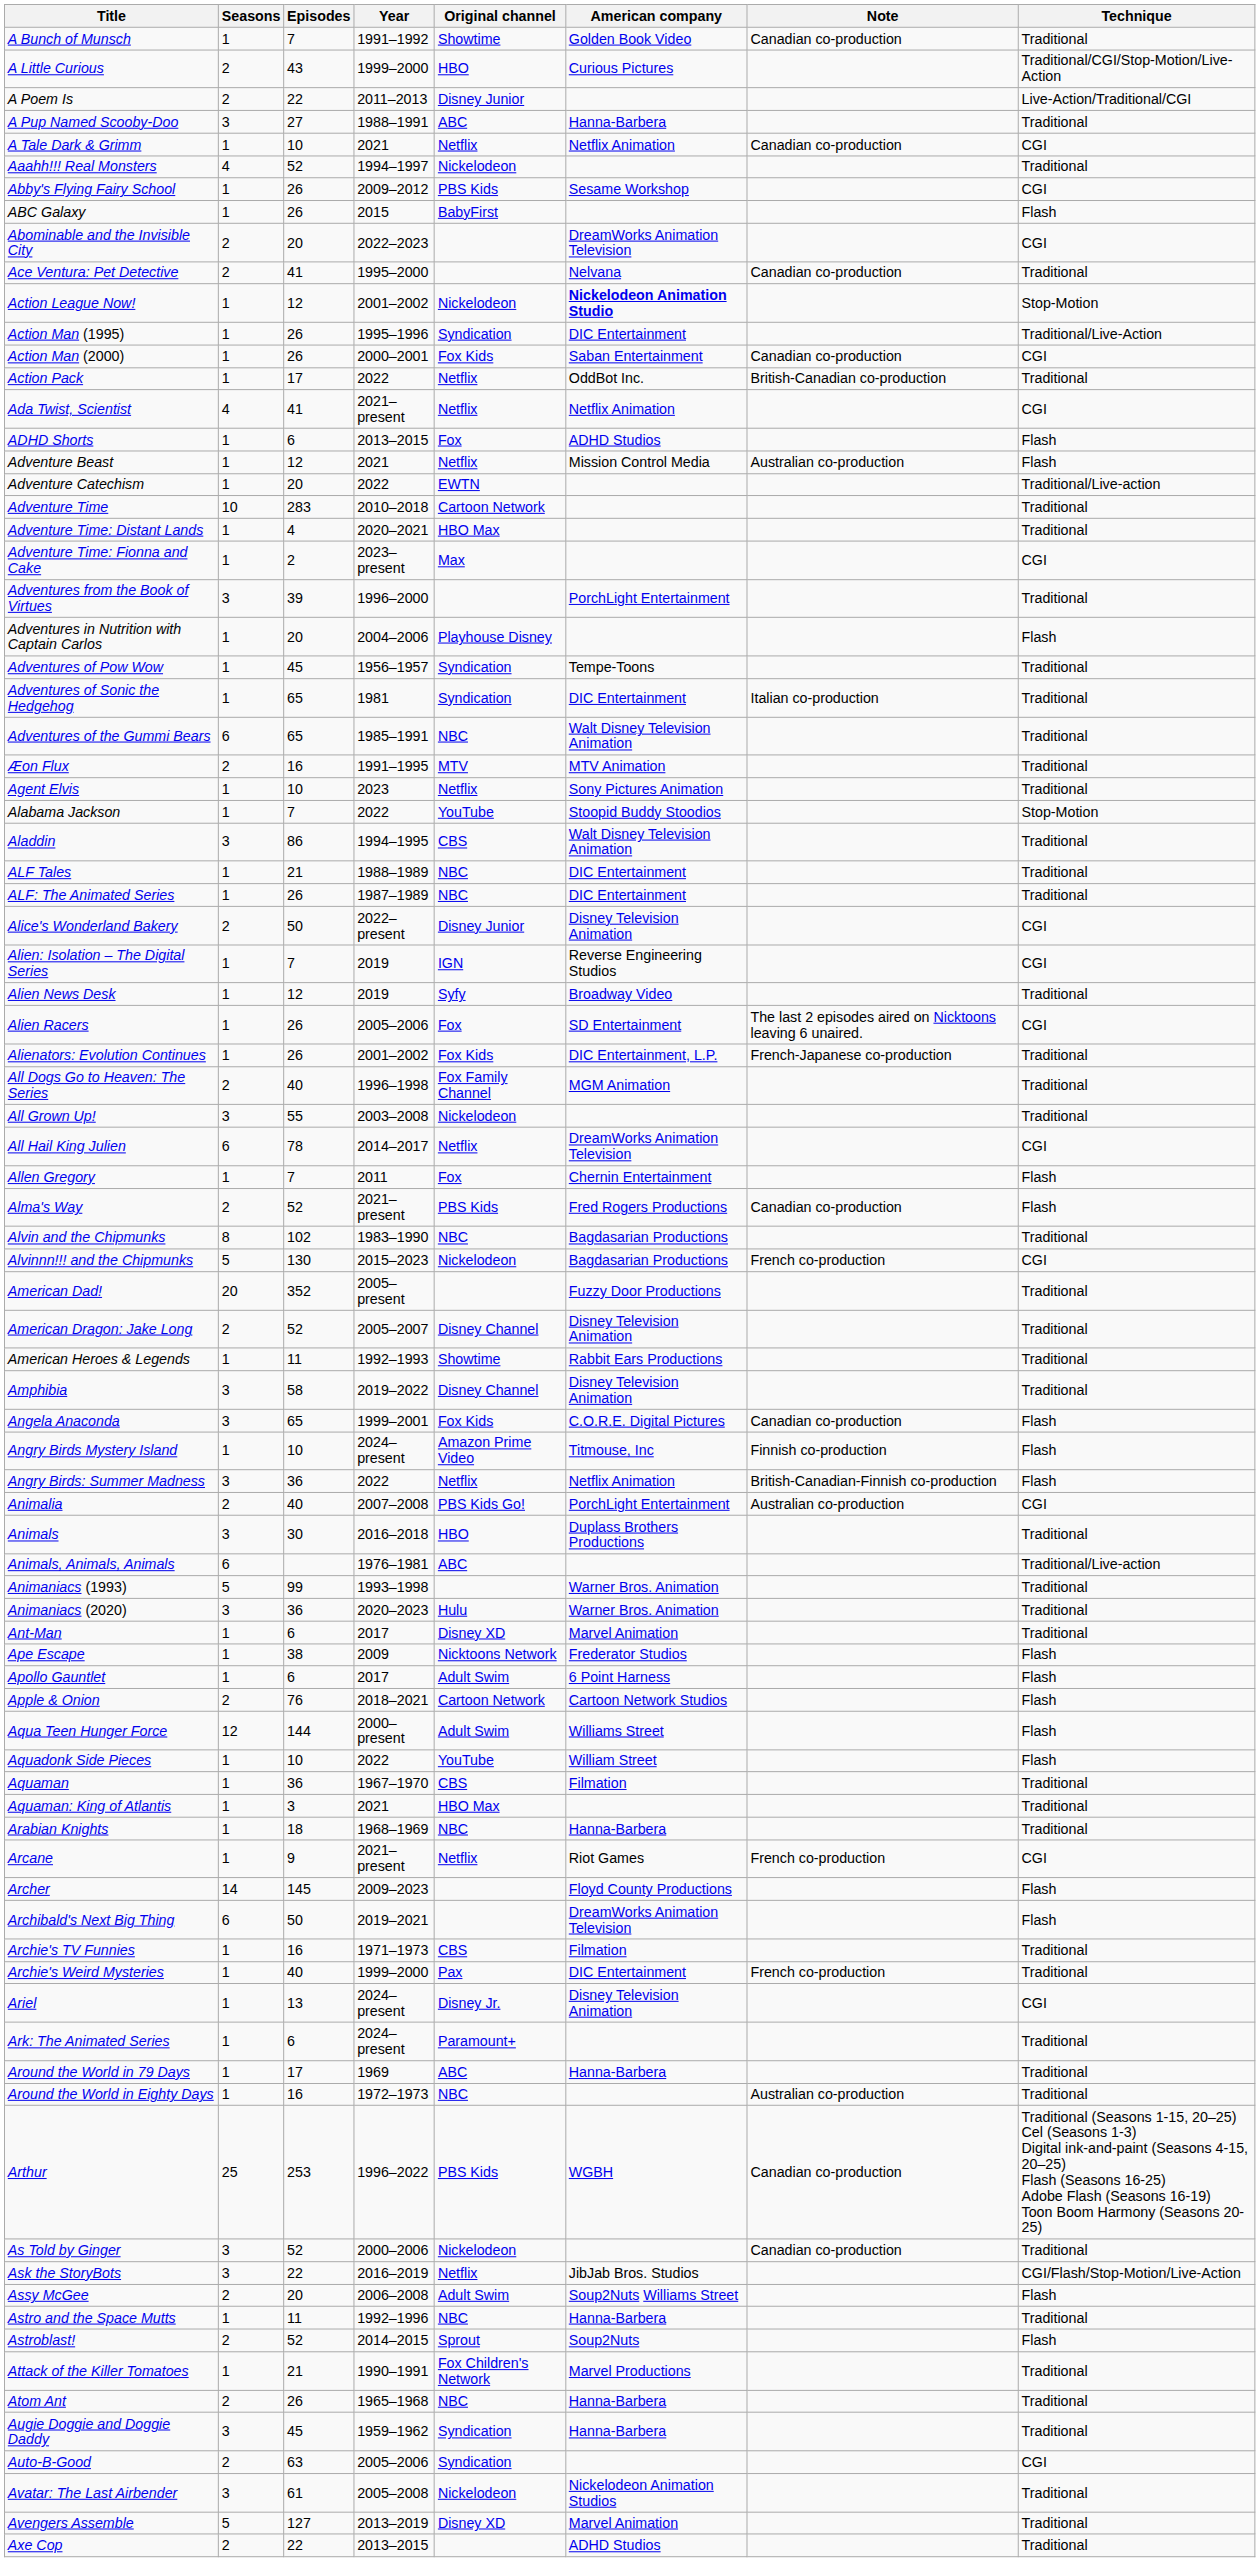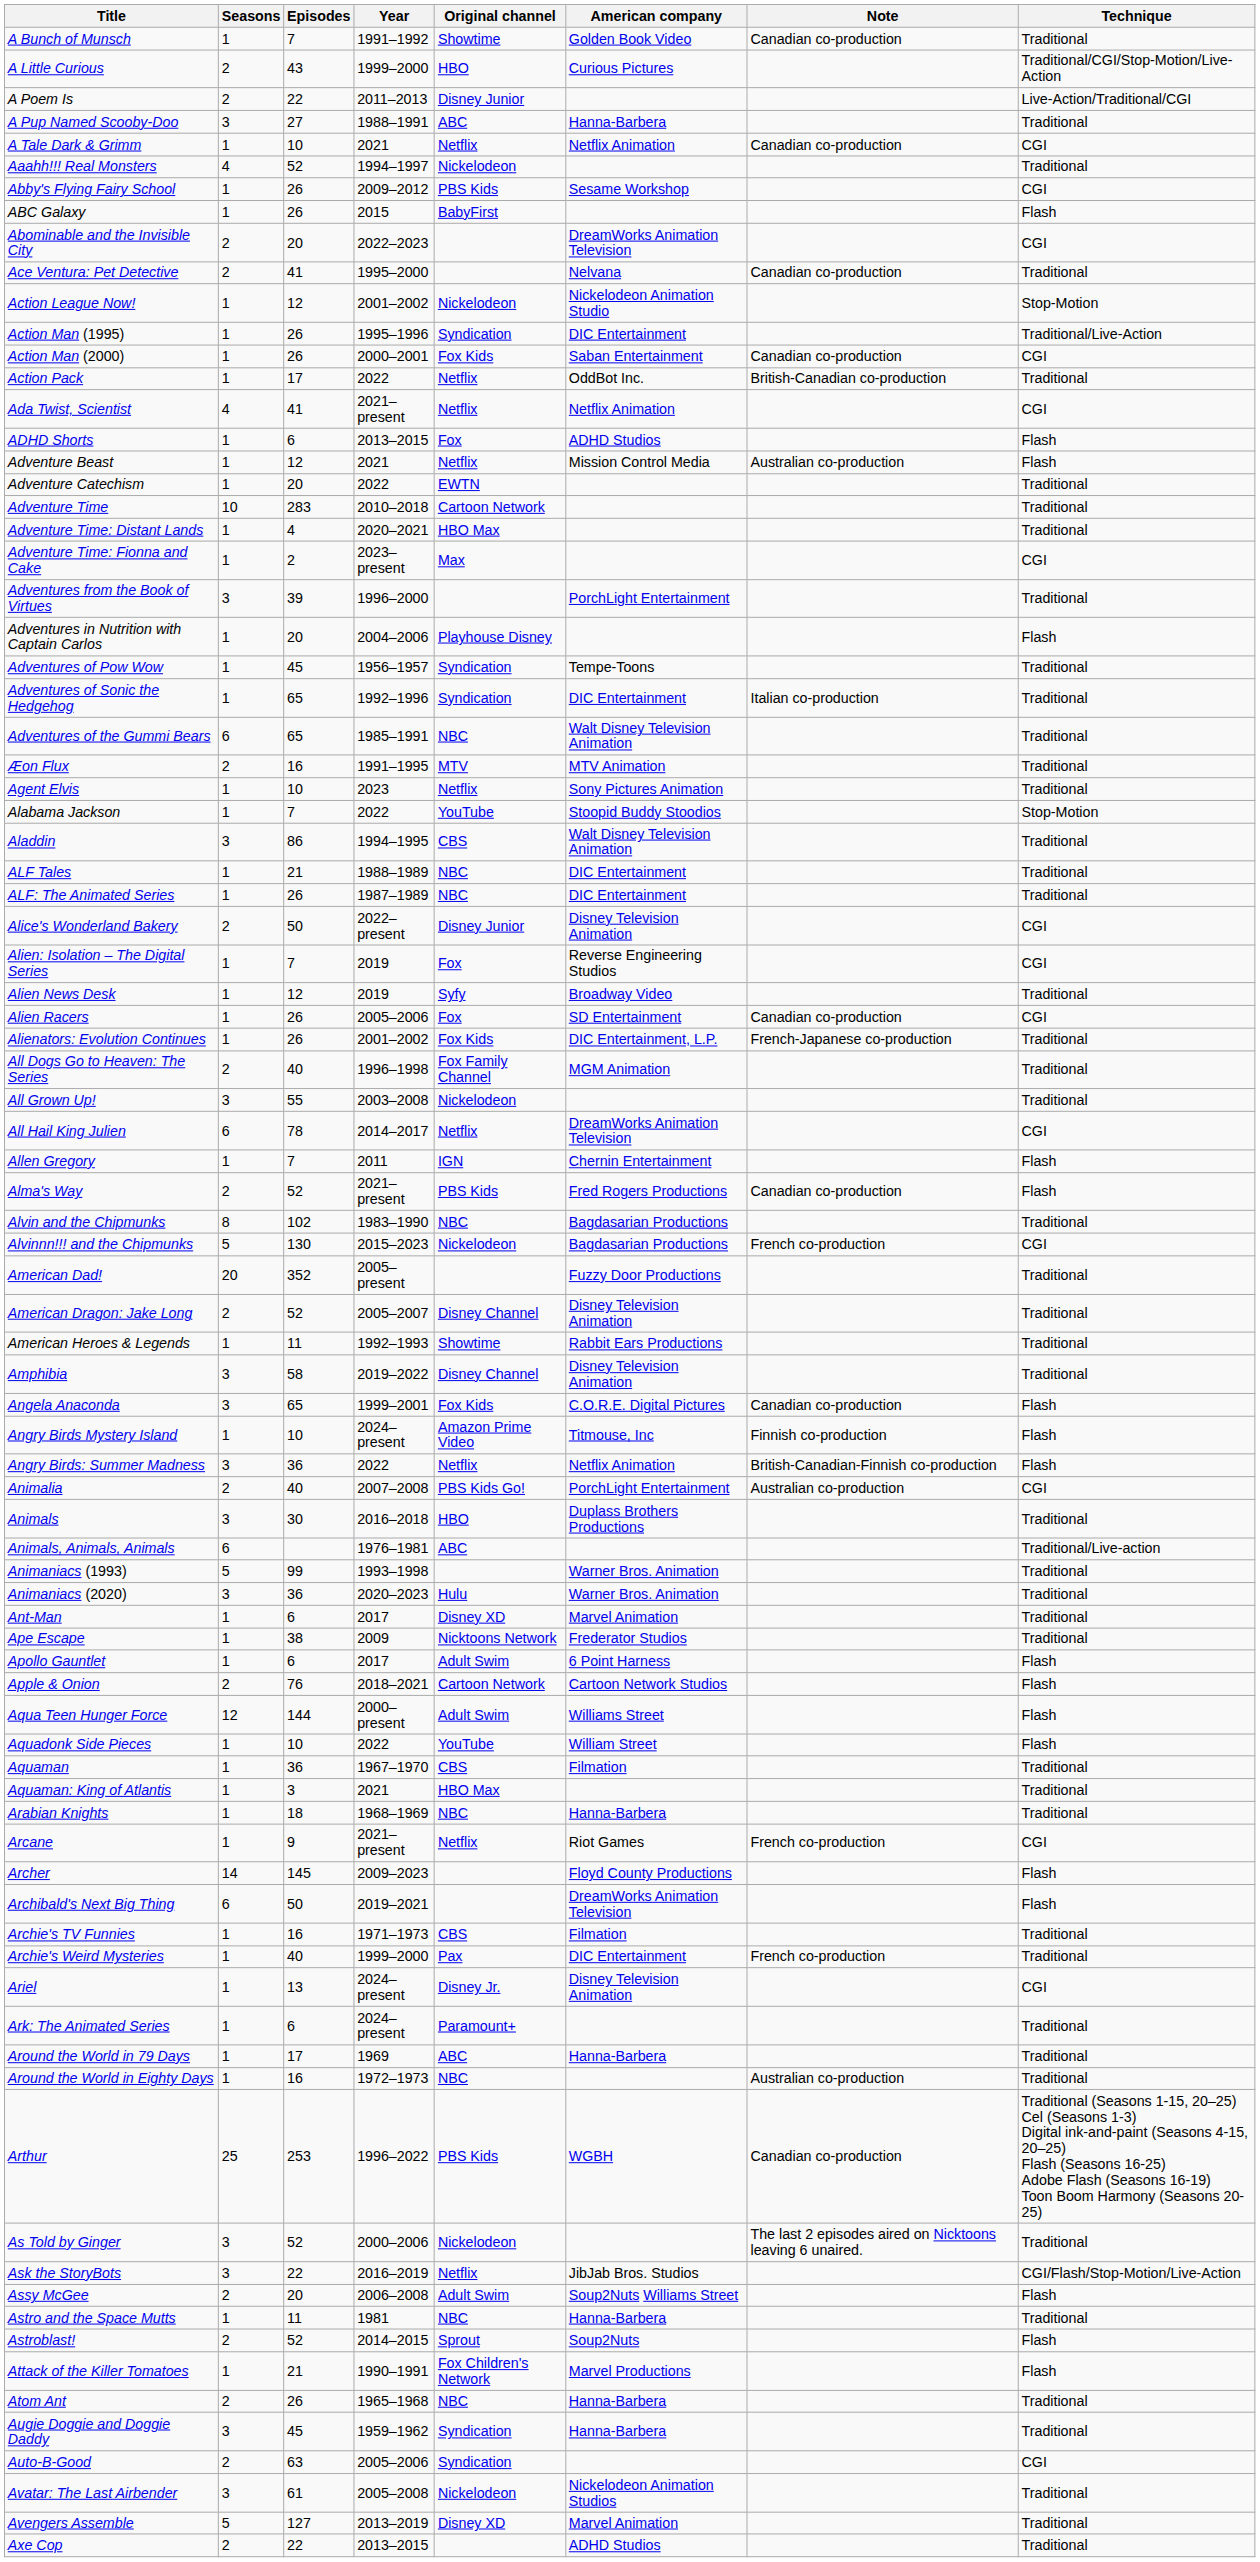Action League Now! | American company: bold -> normal
Adventure Catechism | Technique: Traditional/Live-action -> Traditional
Adventures of Sonic the Hedgehog | Year: 1981 -> 1992–1996
Alien: Isolation – The Digital Series | Original channel: IGN -> Fox
Alien Racers | Note: The last 2 episodes aired on Nicktoons leaving 6 unaired. -> Canadian co-production
Allen Gregory | Original channel: Fox -> IGN
Ape Escape | Technique: Flash -> Traditional
As Told by Ginger | Note: Canadian co-production -> The last 2 episodes aired on Nicktoons leaving 6 unaired.
Astro and the Space Mutts | Year: 1992–1996 -> 1981
Attack of the Killer Tomatoes | Technique: Traditional -> Flash
